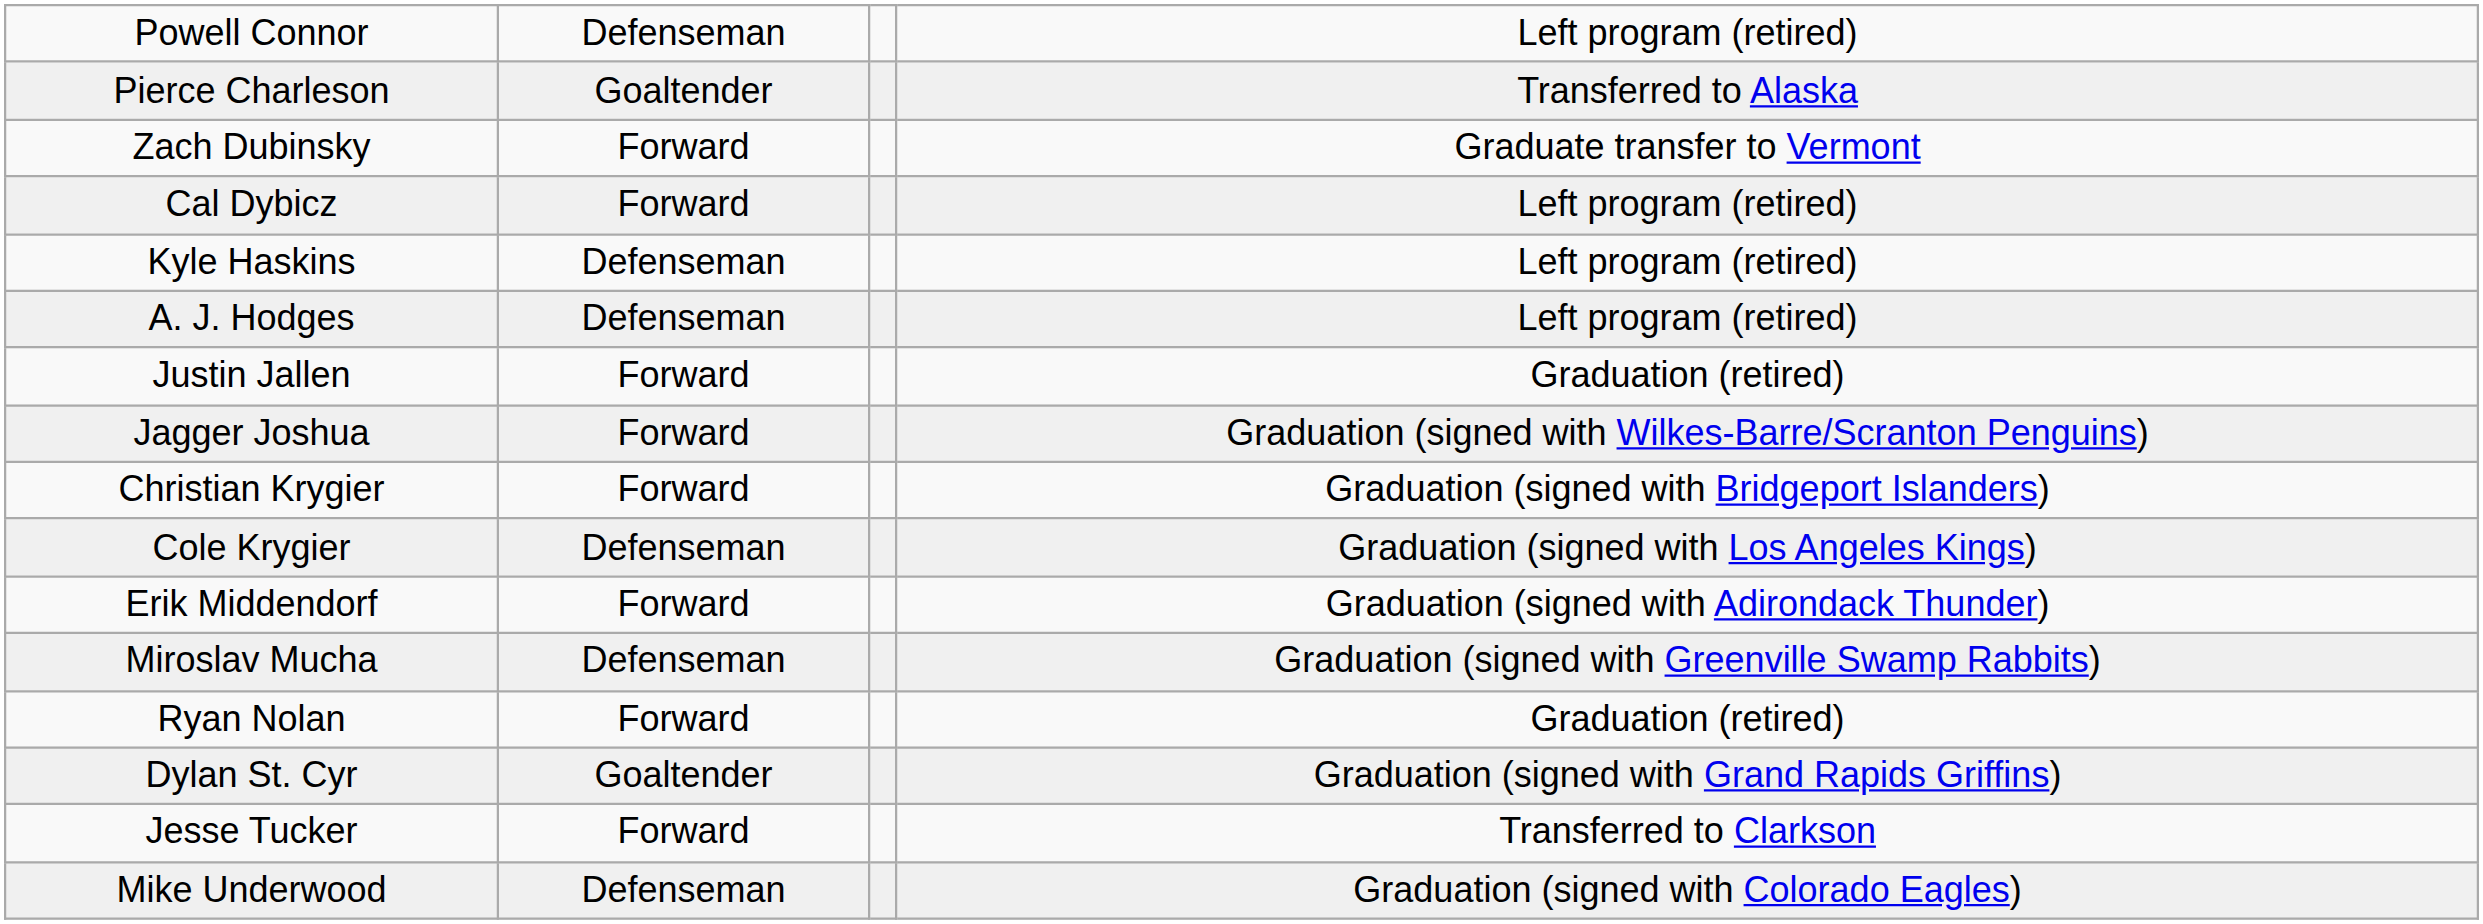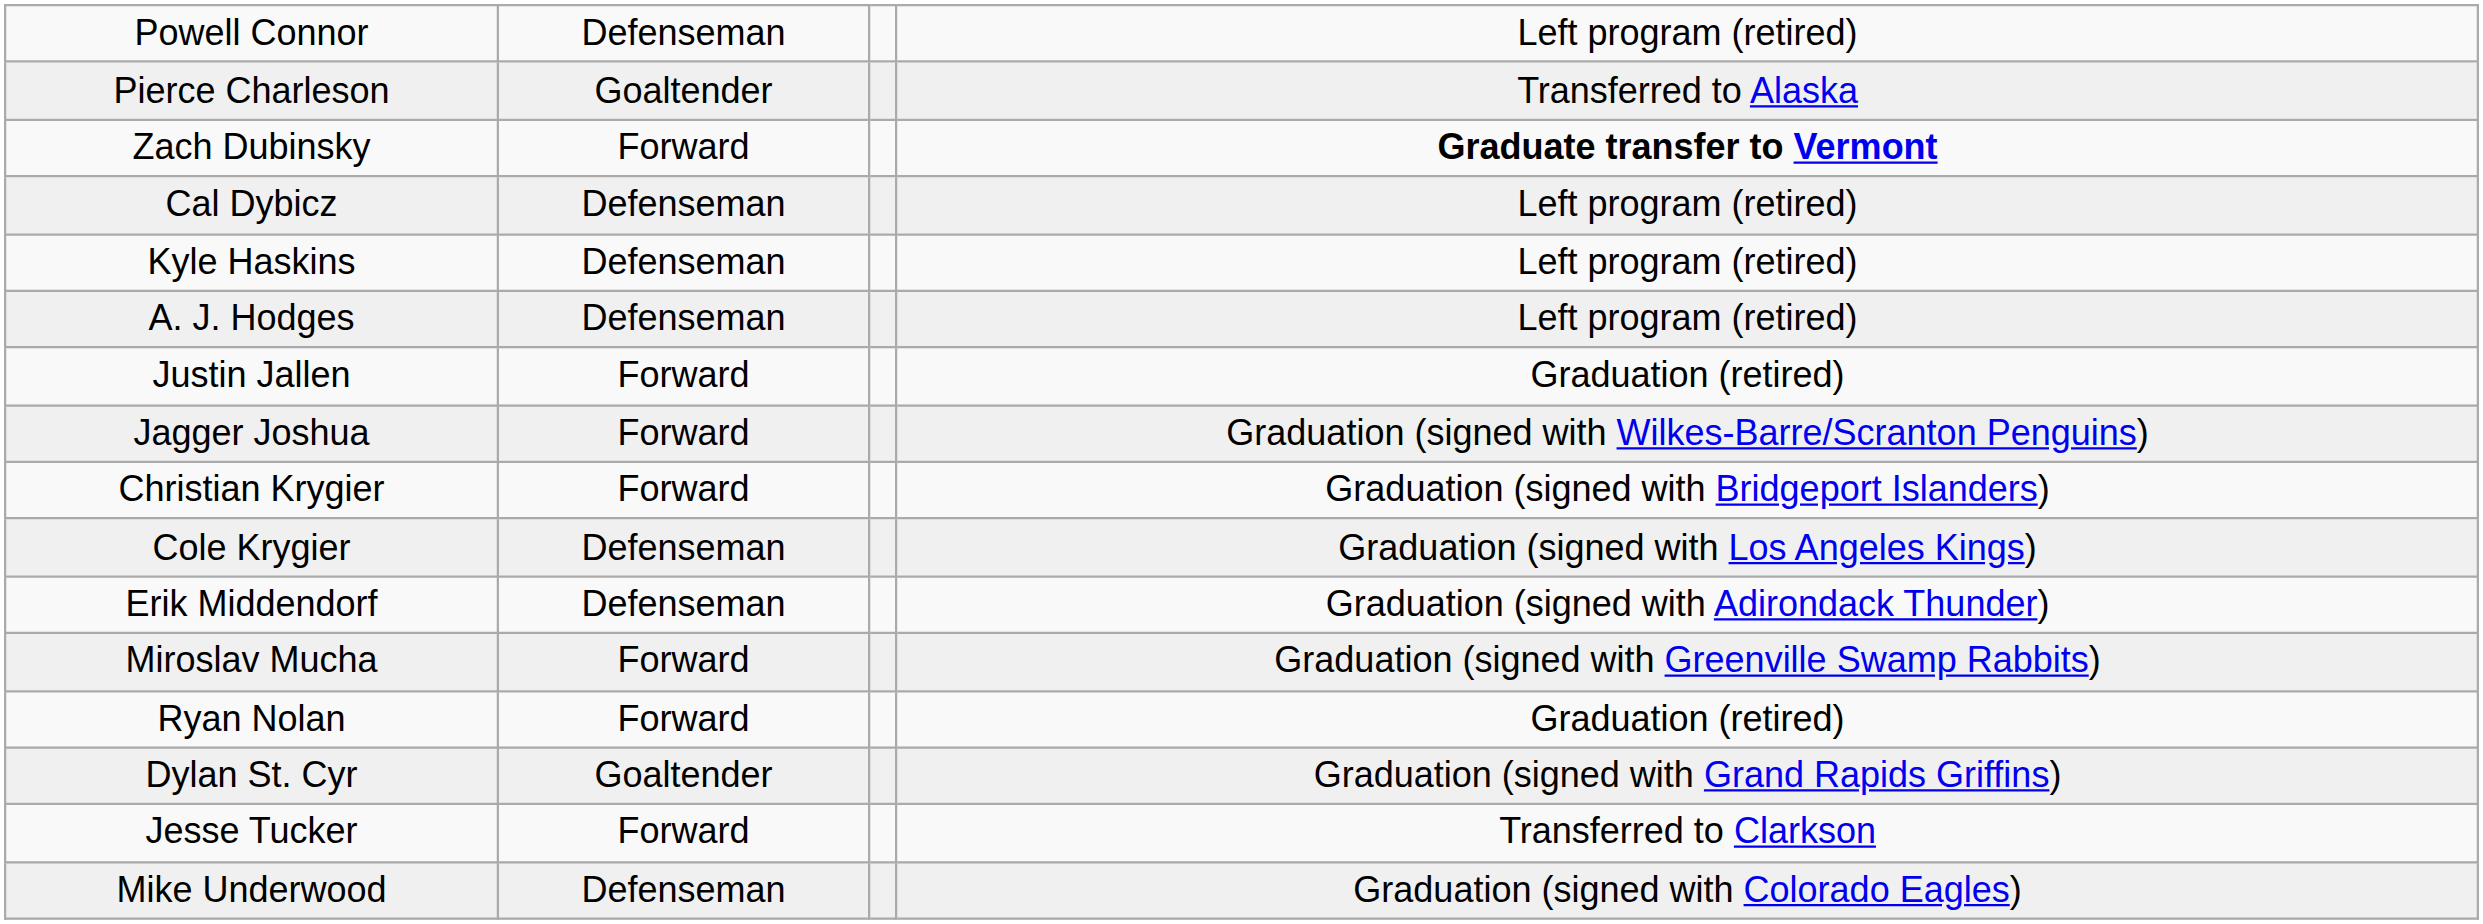Zach Dubinsky | column 4: normal -> bold
Cal Dybicz | column 2: Forward -> Defenseman
Erik Middendorf | column 2: Forward -> Defenseman
Miroslav Mucha | column 2: Defenseman -> Forward
